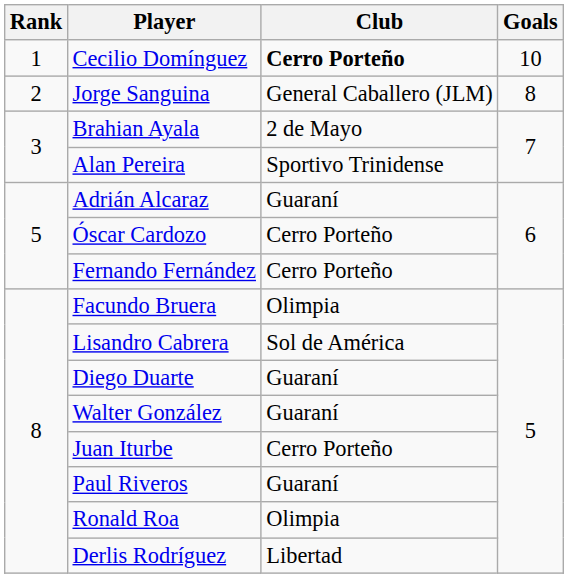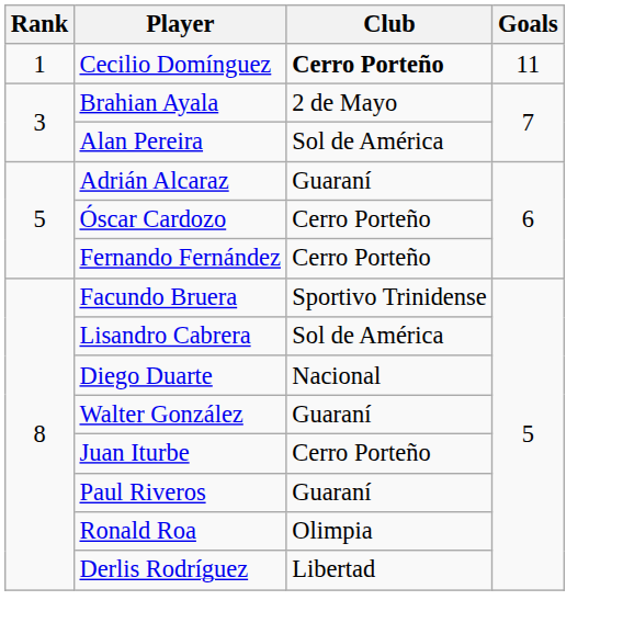Cecilio Domínguez | Goals: 10 -> 11
- row: 2 | Jorge Sanguina | General Caballero (JLM) | 8
Alan Pereira | Club: Sportivo Trinidense -> Sol de América
Facundo Bruera | Club: Olimpia -> Sportivo Trinidense
Diego Duarte | Club: Guaraní -> Nacional
